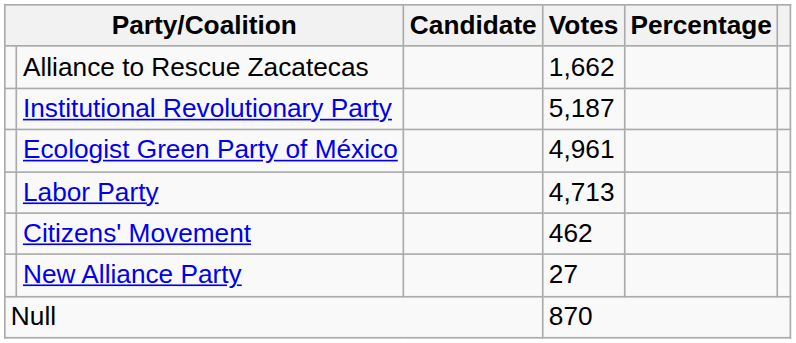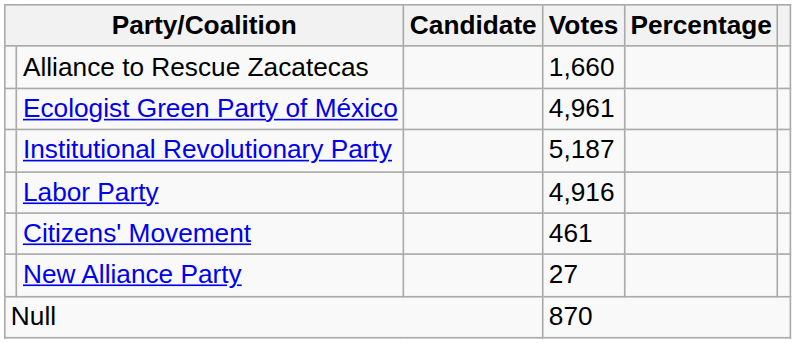Alliance to Rescue Zacatecas | Votes: 1,662 -> 1,660
rows swapped: Institutional Revolutionary Party <-> Ecologist Green Party of México
Labor Party | Votes: 4,713 -> 4,916
Citizens' Movement | Votes: 462 -> 461
